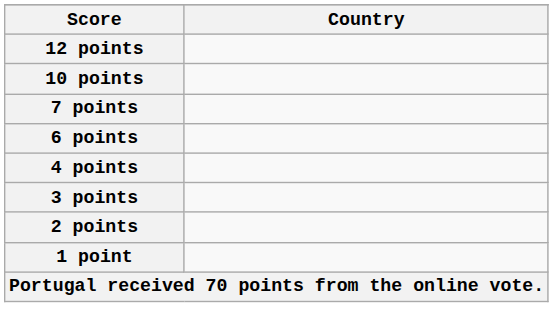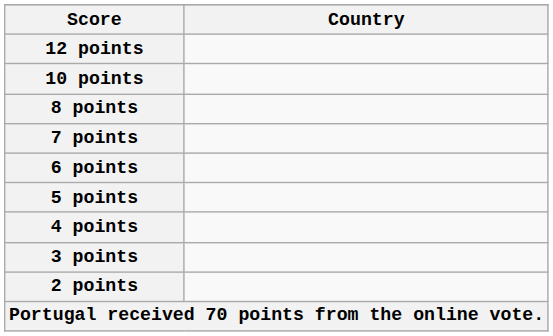+ row: 8 points
+ row: 5 points
- row: 1 point
